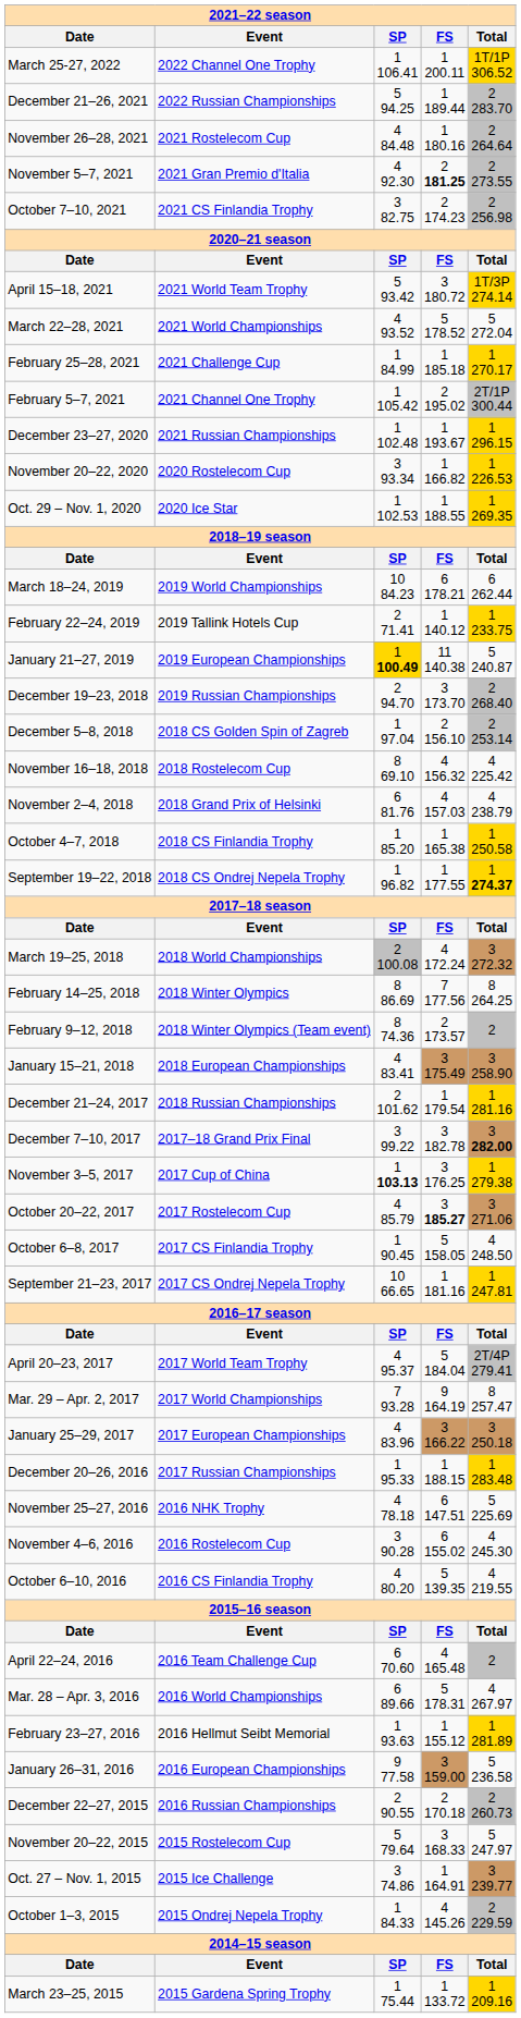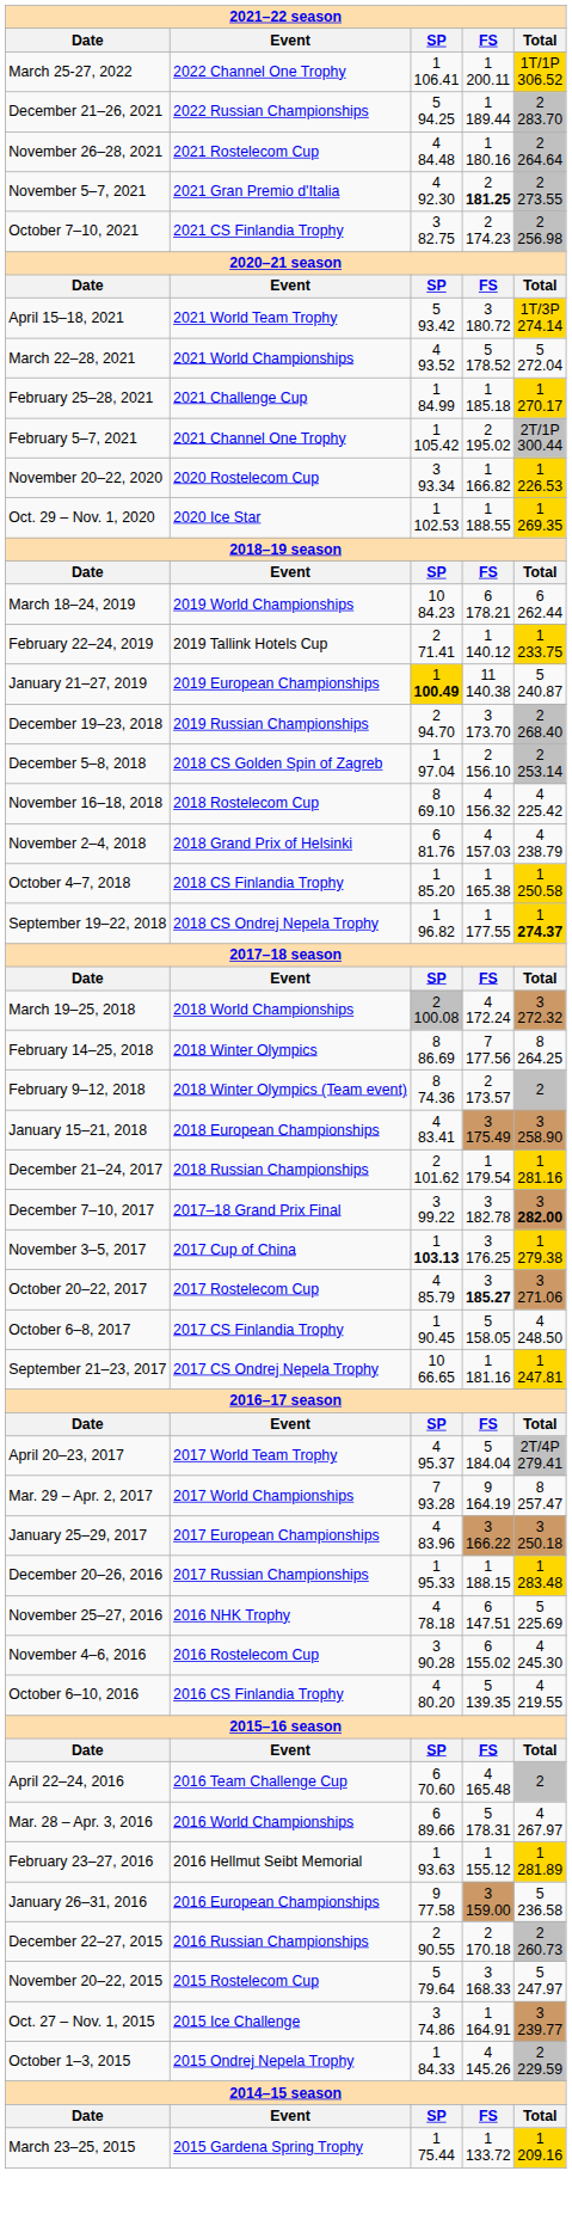- row: December 23–27, 2020 | 2021 Russian Championships | 1 102.48 | 1 193.67 | 1 296.15
